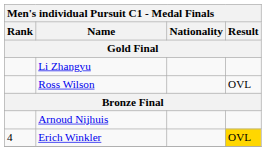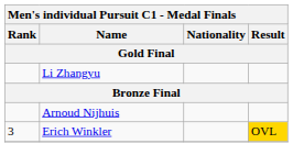- row: Ross Wilson | OVL
Erich Winkler | Rank: 4 -> 3
